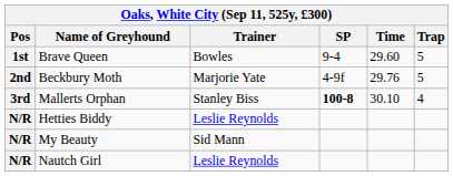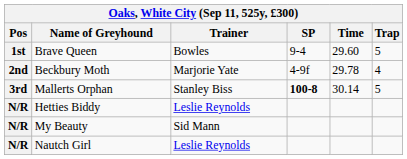Beckbury Moth | Time: 29.76 -> 29.78
Beckbury Moth | Trap: 5 -> 4
Mallerts Orphan | Time: 30.10 -> 30.14
Mallerts Orphan | Trap: 4 -> 5
